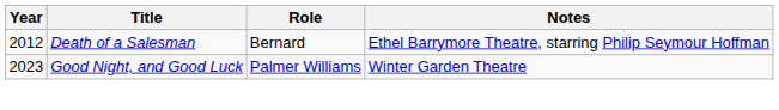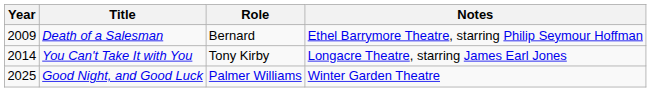Death of a Salesman | Year: 2012 -> 2009
+ row: 2014 | You Can't Take It with You | Tony Kirby | Longacre Theatre, starring James Earl Jones
Good Night, and Good Luck | Year: 2023 -> 2025
